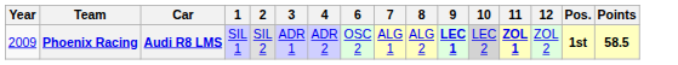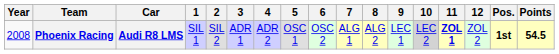+ column: 5 | OSC 1
Phoenix Racing | Year: 2009 -> 2008
Phoenix Racing | 9: bold -> normal
Phoenix Racing | Points: 58.5 -> 54.5
